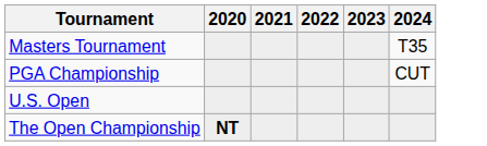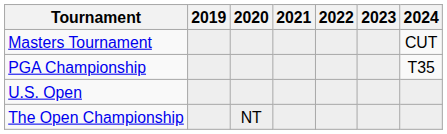+ column: 2019
Masters Tournament | 2024: T35 -> CUT
PGA Championship | 2024: CUT -> T35
The Open Championship | 2020: bold -> normal
